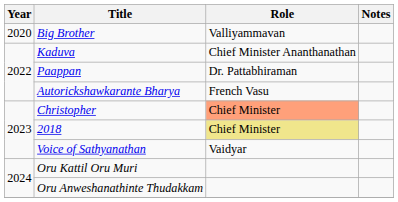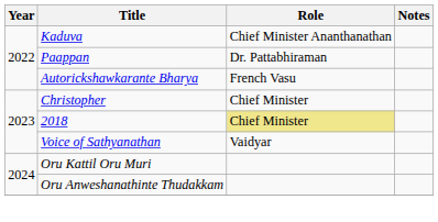- row: 2020 | Big Brother | Valliyammavan
Christopher | Role: lightsalmon background -> no background
